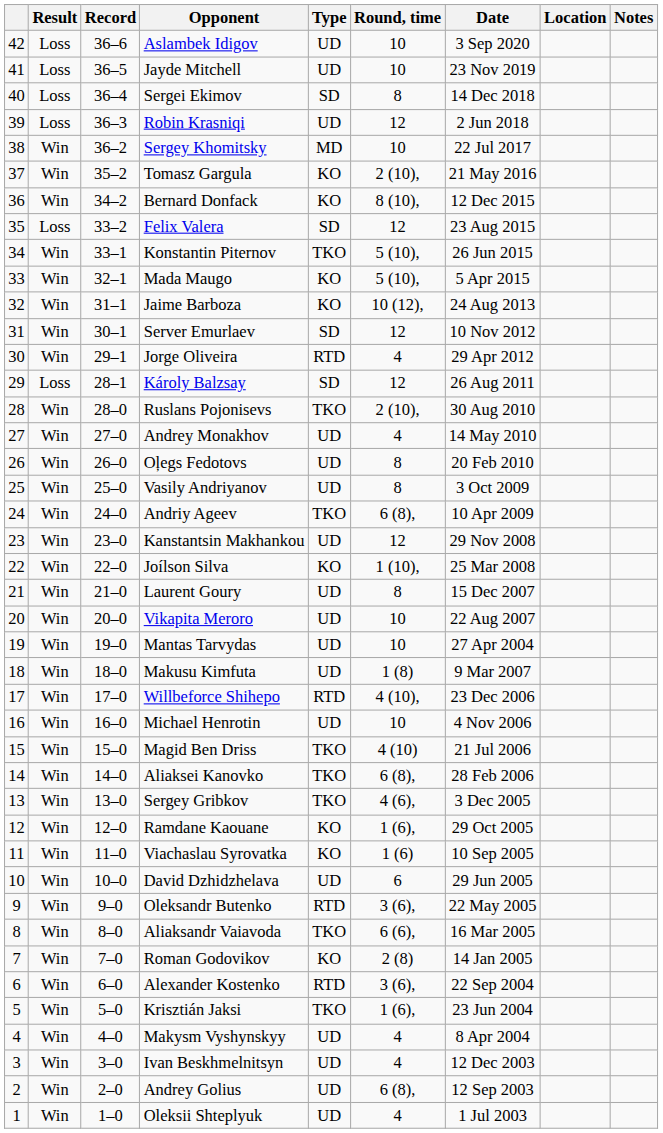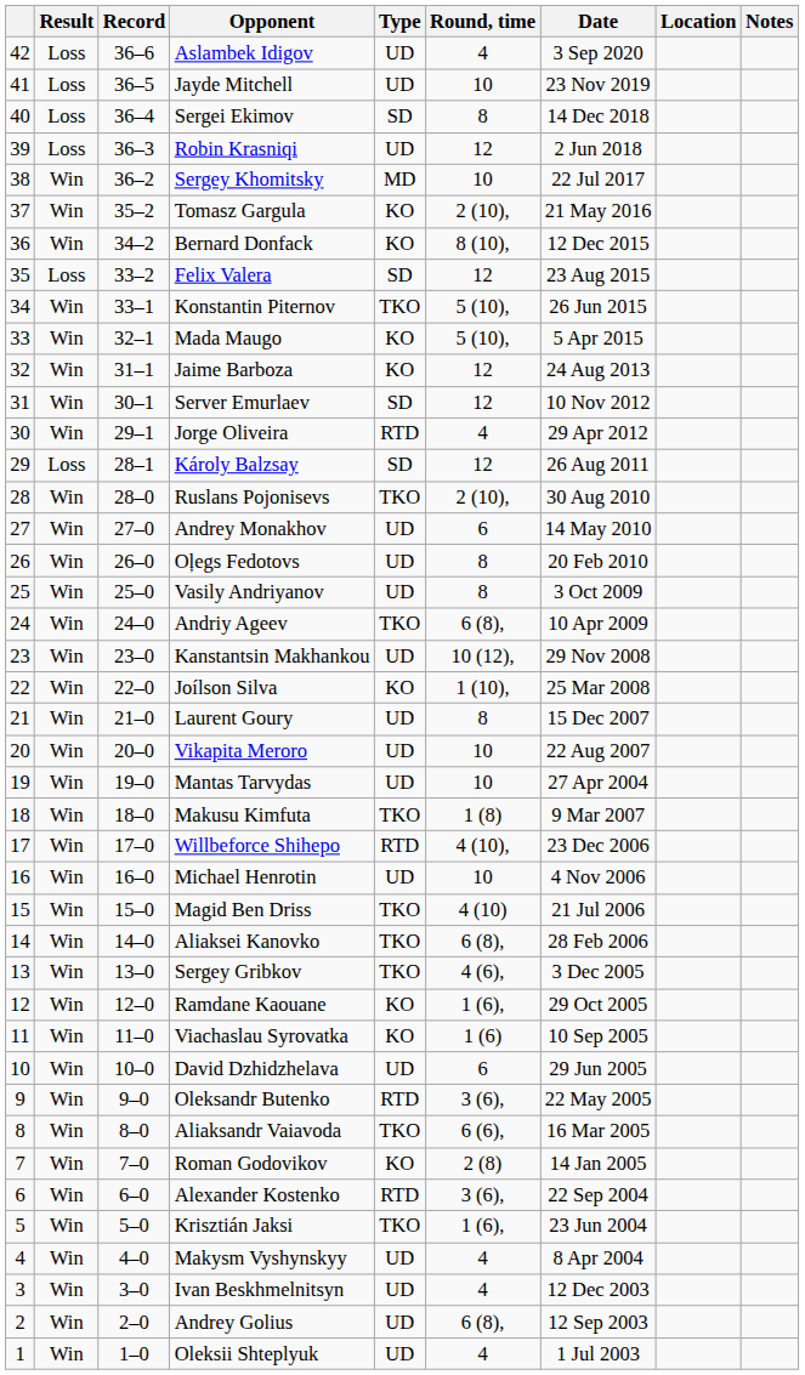Aslambek Idigov | Round, time: 10 -> 4
Jaime Barboza | Round, time: 10 (12), -> 12
Andrey Monakhov | Round, time: 4 -> 6
Kanstantsin Makhankou | Round, time: 12 -> 10 (12),
Makusu Kimfuta | Type: UD -> TKO
